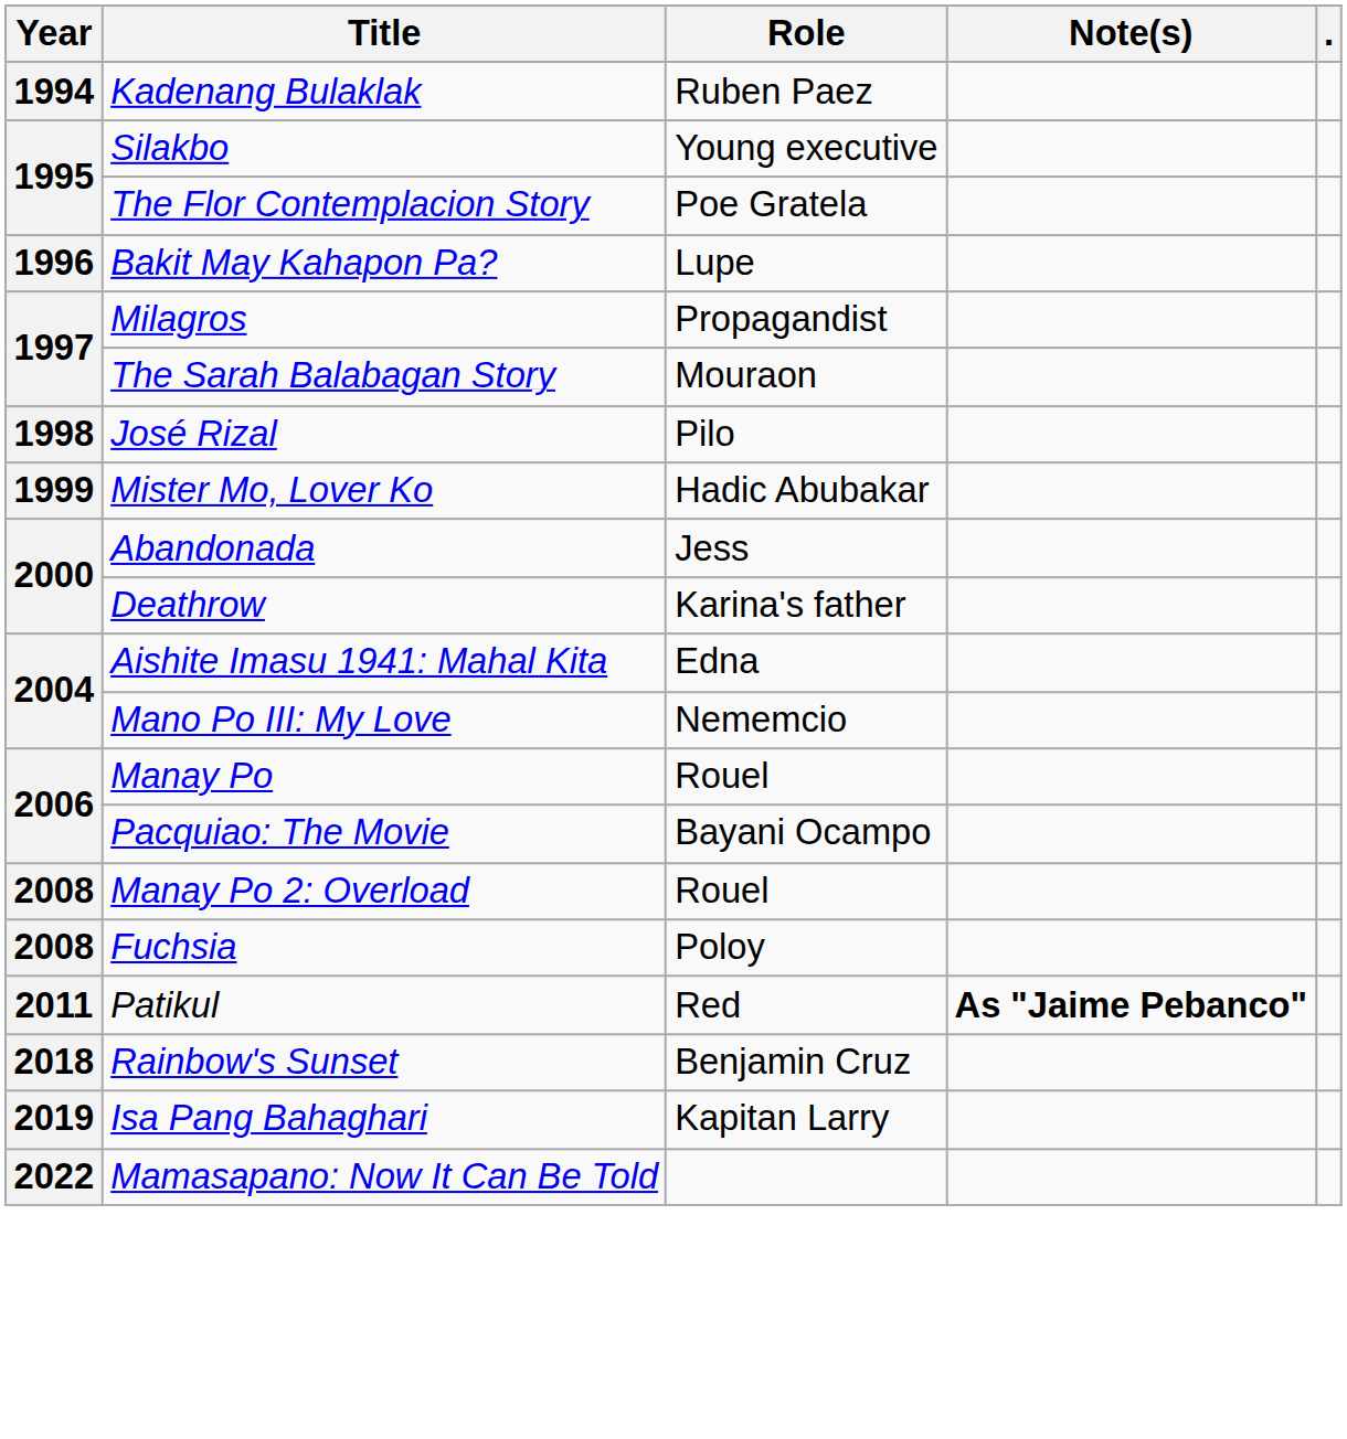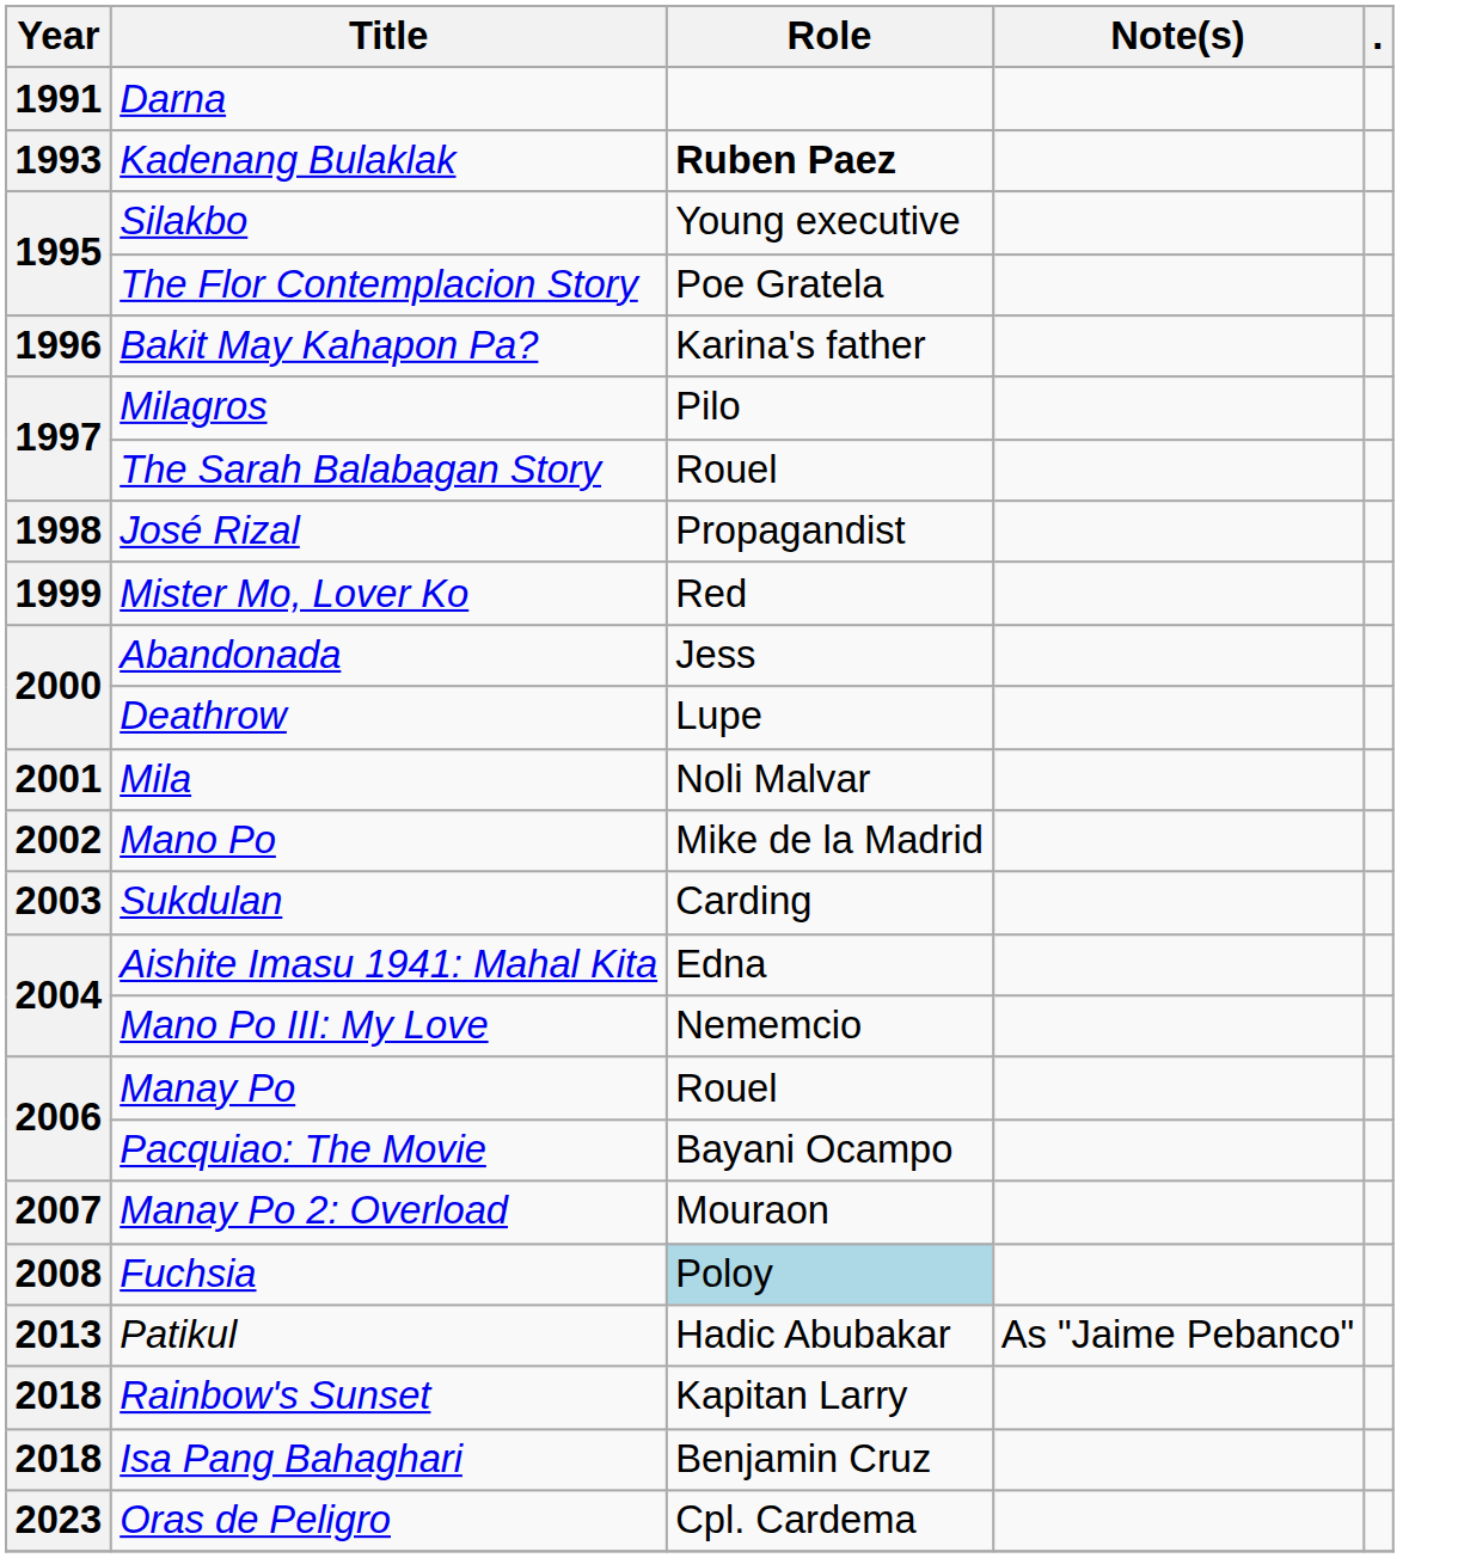+ row: 1991 | Darna
Kadenang Bulaklak | Year: 1994 -> 1993
Kadenang Bulaklak | Role: normal -> bold
Bakit May Kahapon Pa? | Role: Lupe -> Karina's father
Milagros | Role: Propagandist -> Pilo
The Sarah Balabagan Story | Role: Mouraon -> Rouel
José Rizal | Role: Pilo -> Propagandist
Mister Mo, Lover Ko | Role: Hadic Abubakar -> Red
Deathrow | Role: Karina's father -> Lupe
+ row: 2001 | Mila | Noli Malvar
+ row: 2002 | Mano Po | Mike de la Madrid
+ row: 2003 | Sukdulan | Carding
Manay Po 2: Overload | Year: 2008 -> 2007
Manay Po 2: Overload | Role: Rouel -> Mouraon
Fuchsia | Role: no background -> lightblue background
Patikul | Year: 2011 -> 2013
Patikul | Role: Red -> Hadic Abubakar
Patikul | Note(s): bold -> normal
Rainbow's Sunset | Role: Benjamin Cruz -> Kapitan Larry
Isa Pang Bahaghari | Year: 2019 -> 2018
Isa Pang Bahaghari | Role: Kapitan Larry -> Benjamin Cruz
- row: 2022 | Mamasapano: Now It Can Be Told
+ row: 2023 | Oras de Peligro | Cpl. Cardema
